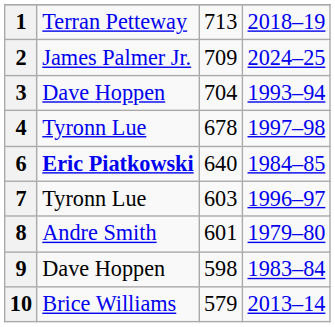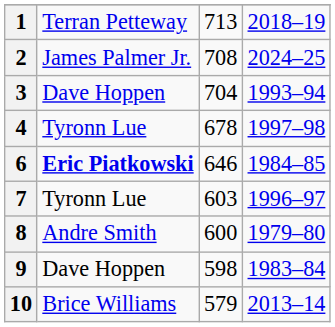2 | column 3: 709 -> 708
6 | column 3: 640 -> 646
8 | column 3: 601 -> 600
